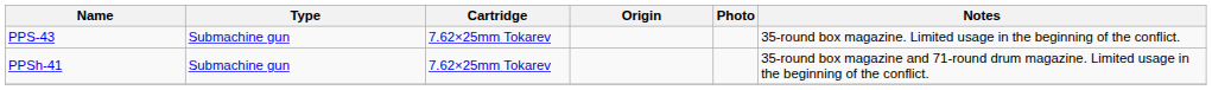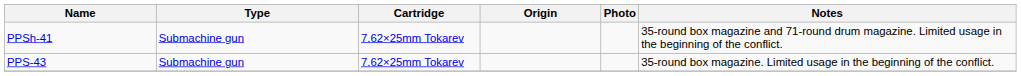rows swapped: PPSh-41 <-> PPS-43
